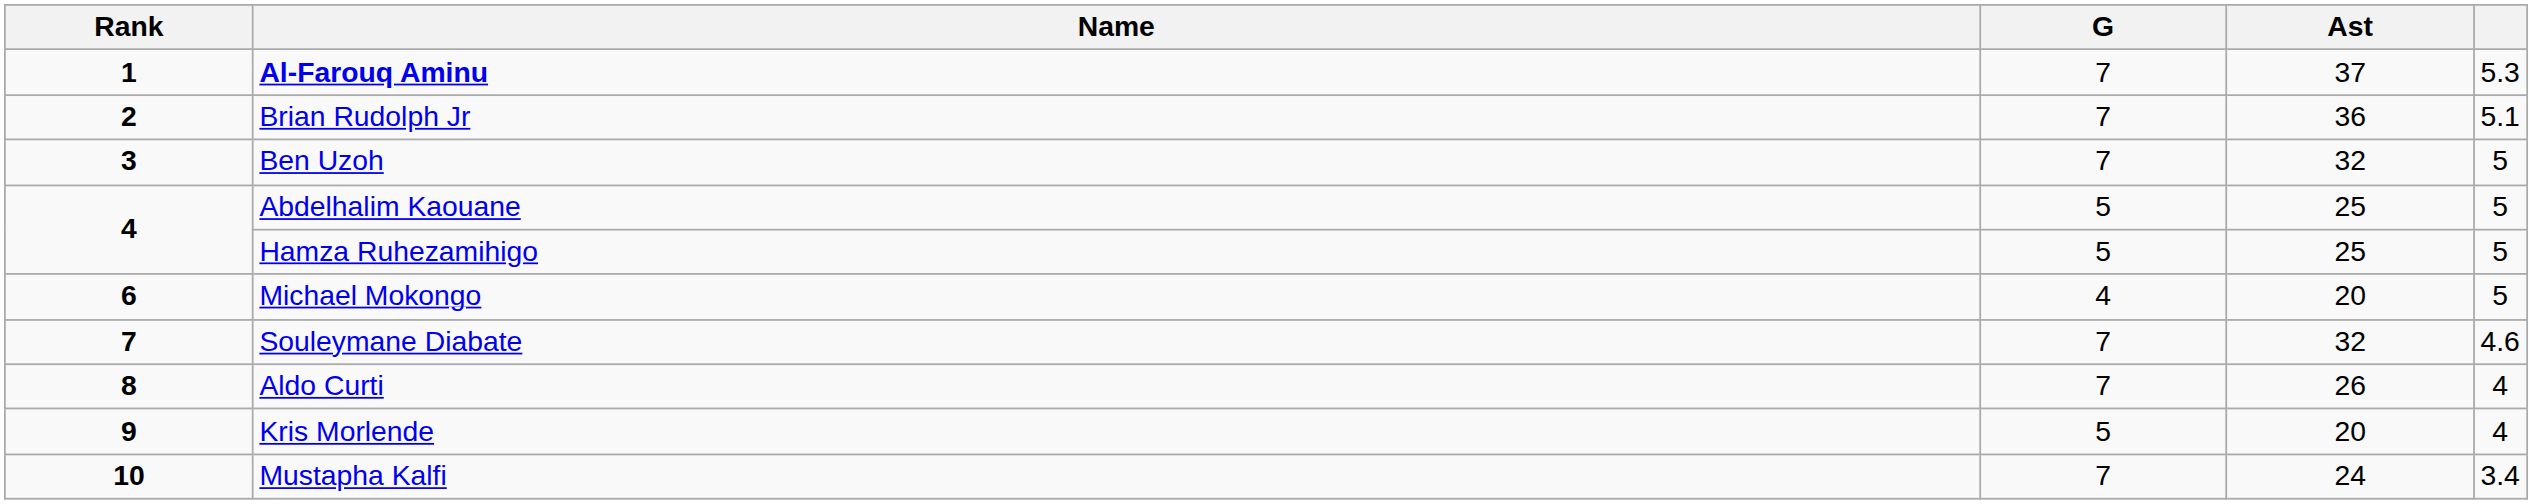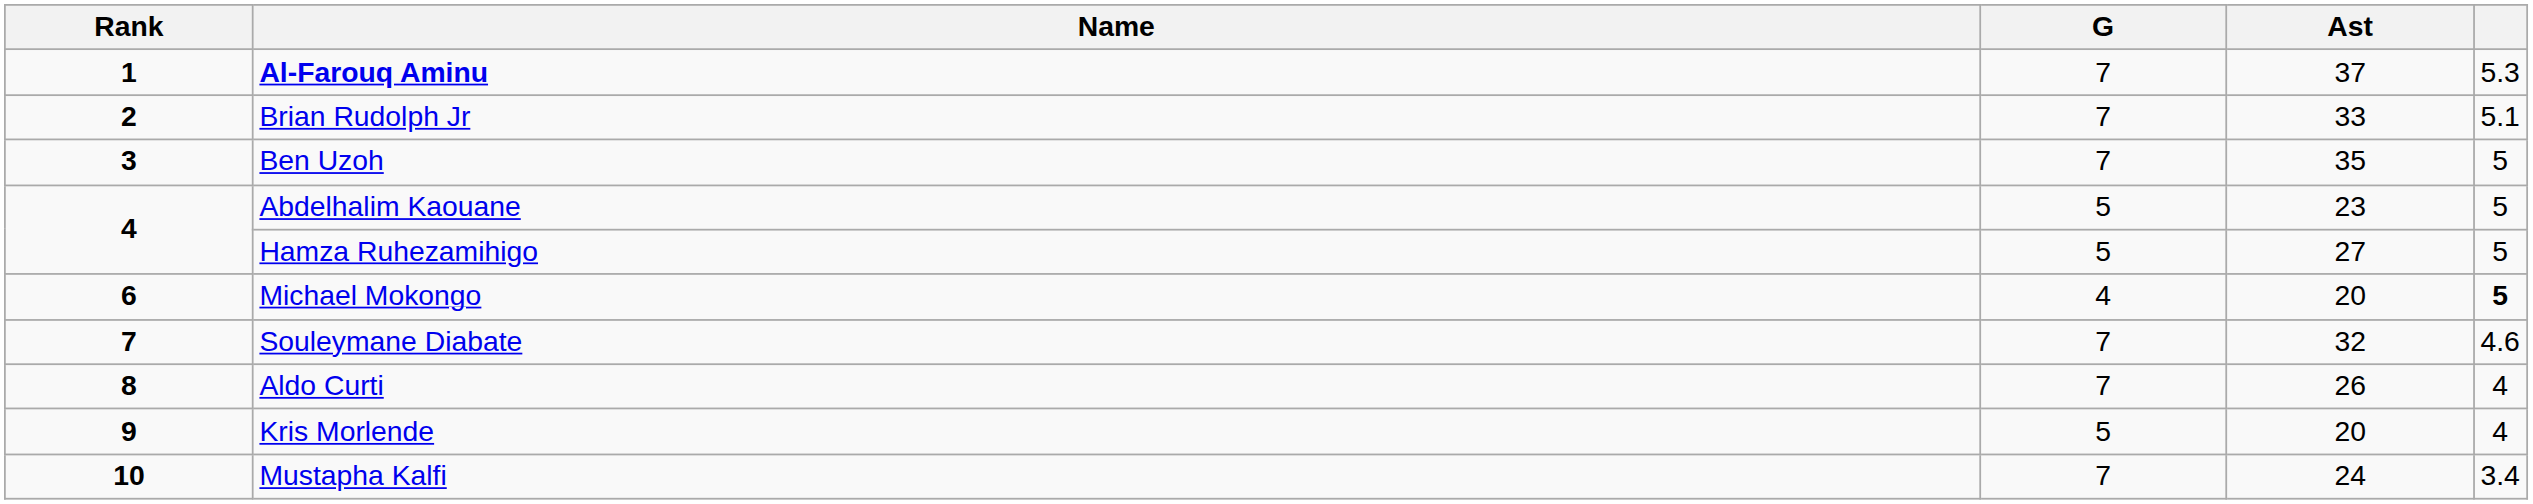Brian Rudolph Jr | Ast: 36 -> 33
Ben Uzoh | Ast: 32 -> 35
Abdelhalim Kaouane | Ast: 25 -> 23
Hamza Ruhezamihigo | Ast: 25 -> 27
Michael Mokongo | column 5: normal -> bold
